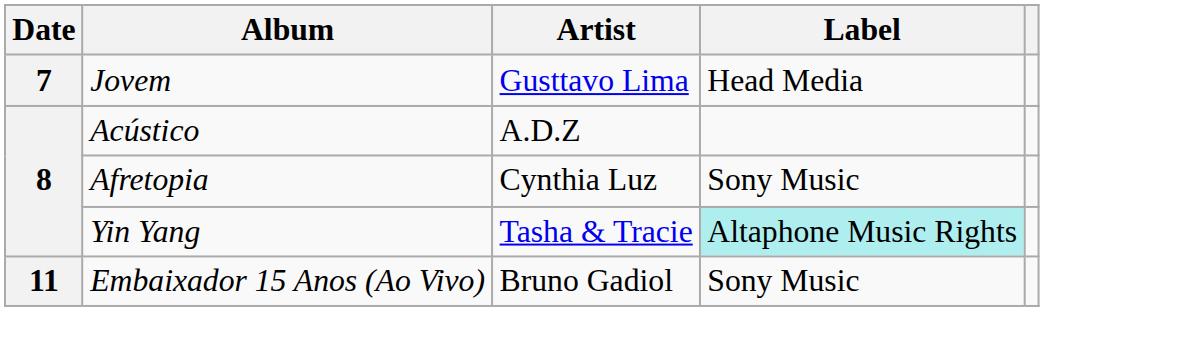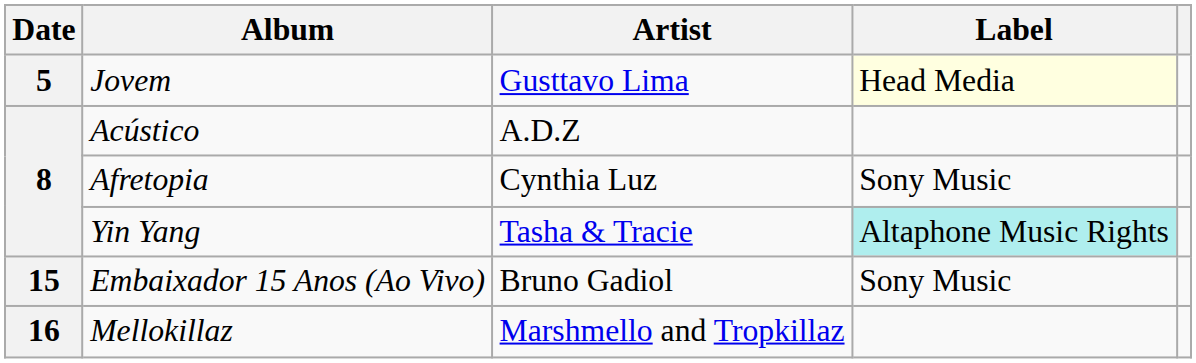Jovem | Date: 7 -> 5
Jovem | Label: no background -> lightyellow background
Embaixador 15 Anos (Ao Vivo) | Date: 11 -> 15
+ row: 16 | Mellokillaz | Marshmello and Tropkillaz
